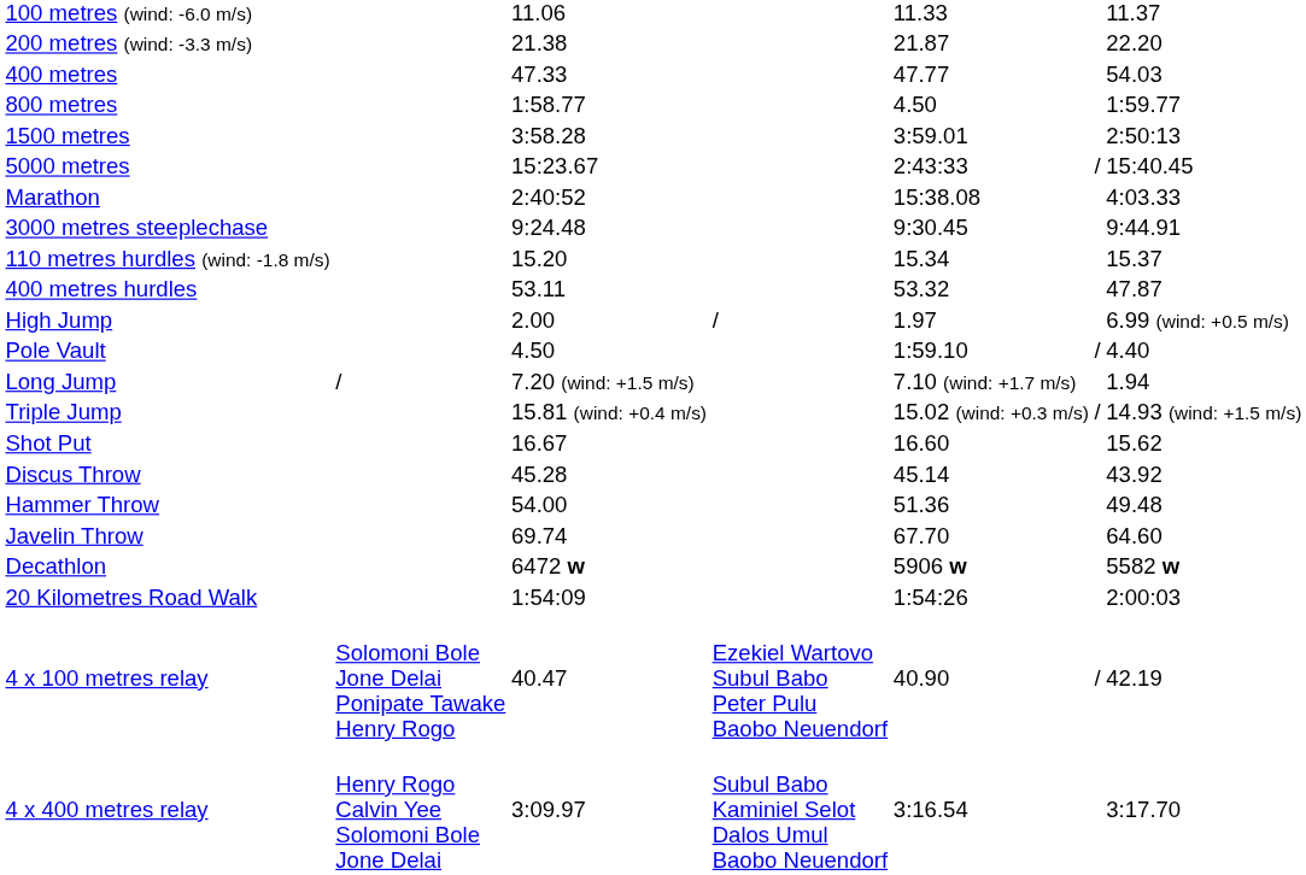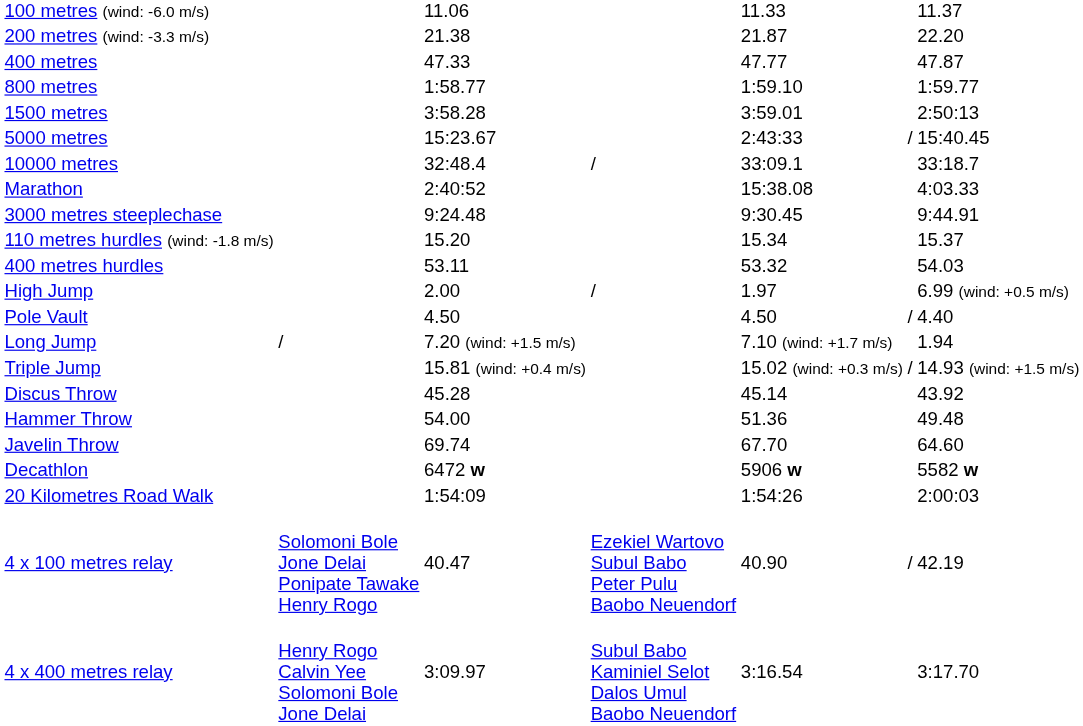400 metres | column 7: 54.03 -> 47.87
800 metres | column 5: 4.50 -> 1:59.10
+ row: 10000 metres | 32:48.4 | / | 33:09.1 | 33:18.7
400 metres hurdles | column 7: 47.87 -> 54.03
Pole Vault | column 5: 1:59.10 -> 4.50
- row: Shot Put | 16.67 | 16.60 | 15.62
